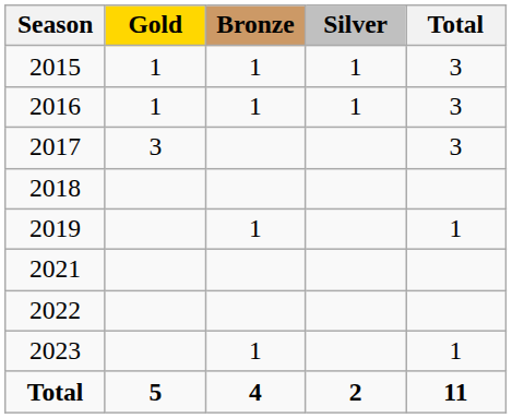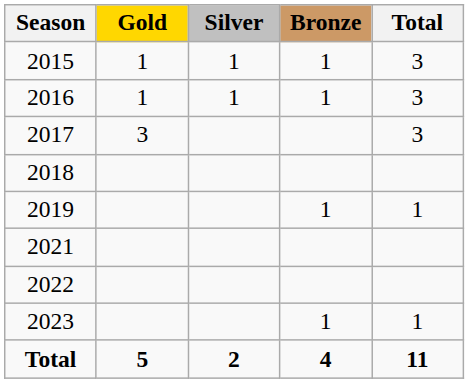columns swapped: Silver <-> Bronze
